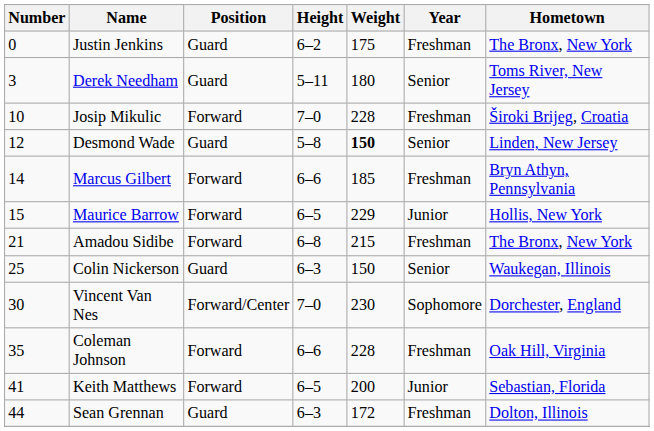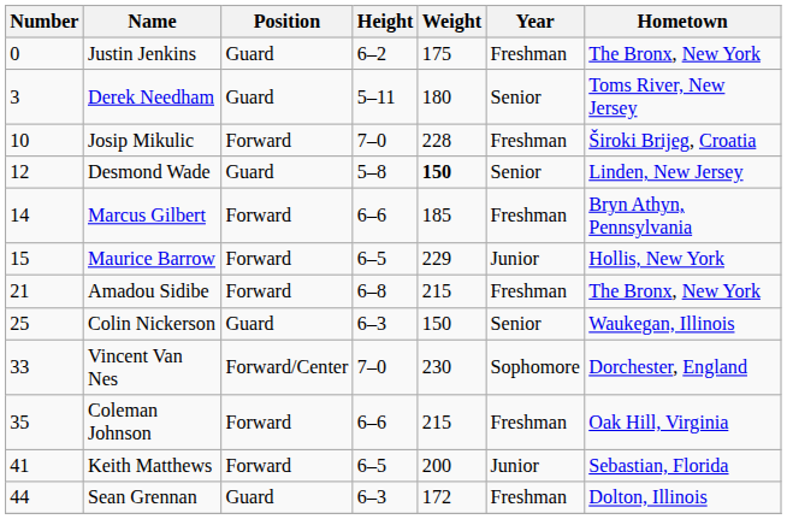Vincent Van Nes | Number: 30 -> 33
Coleman Johnson | Weight: 228 -> 215
